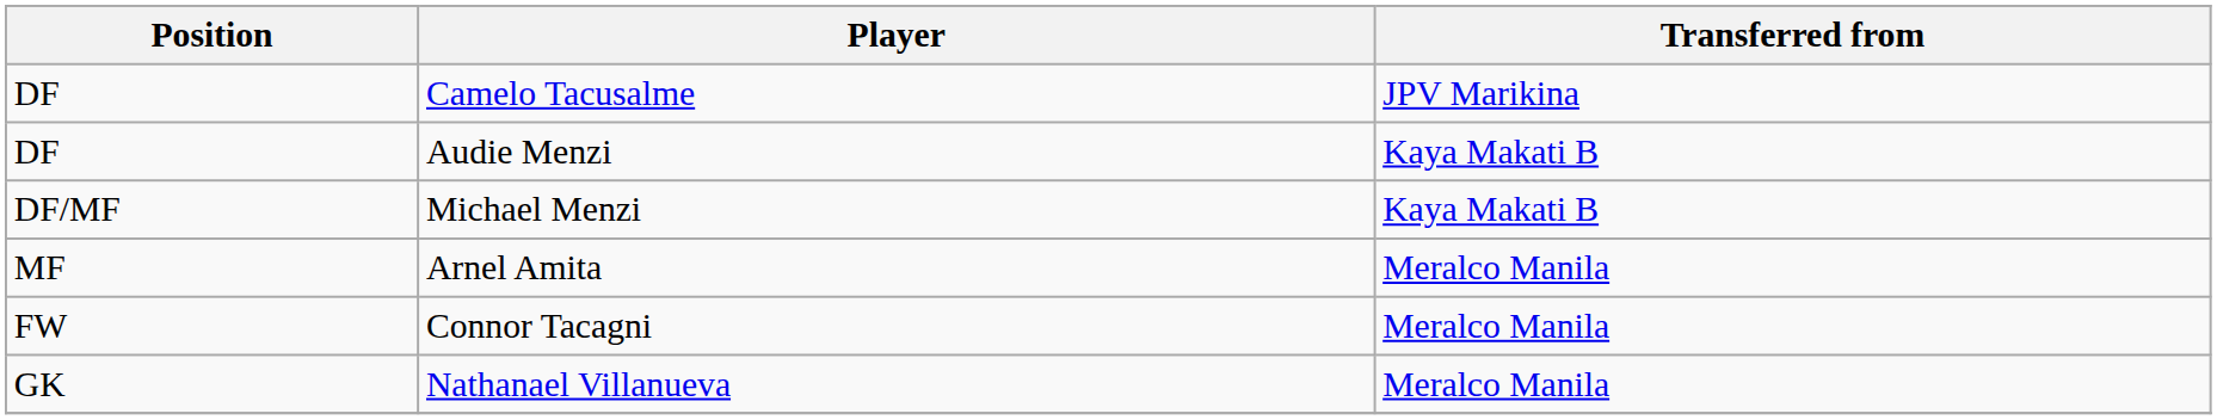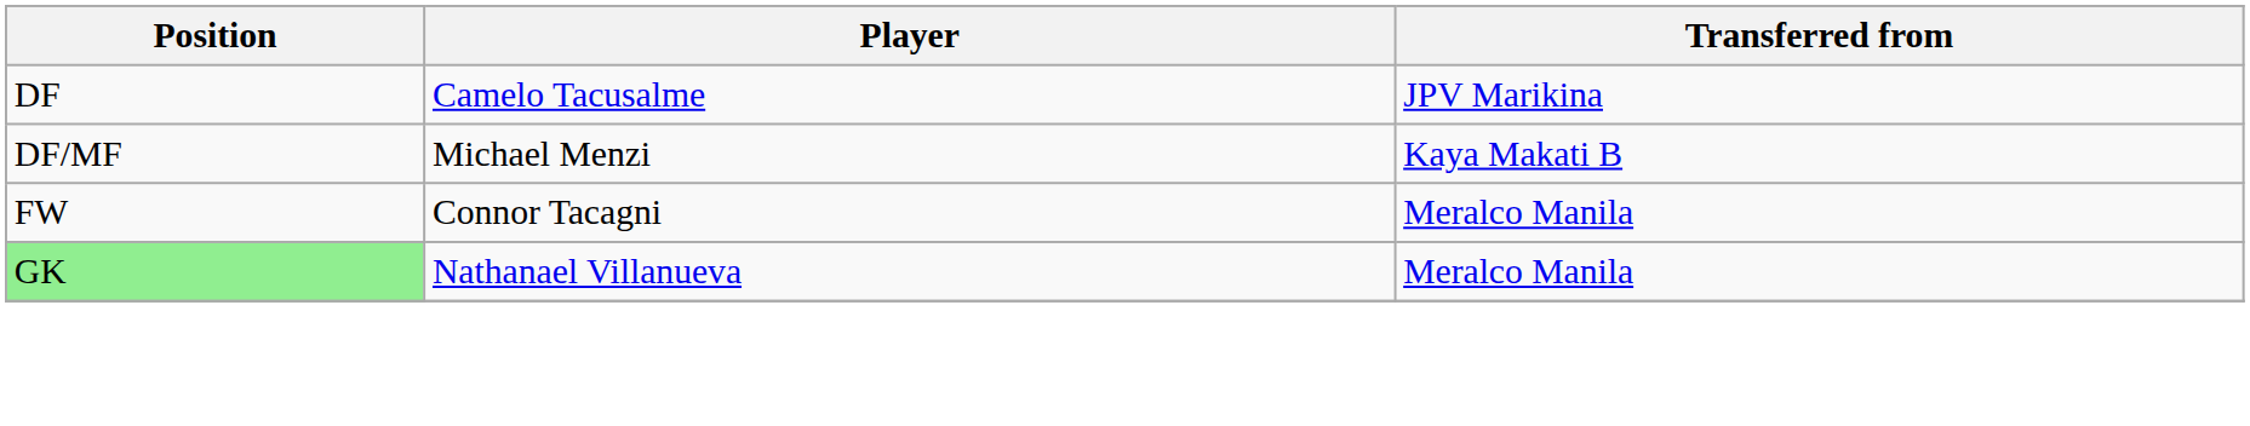- row: DF | Audie Menzi | Kaya Makati B
- row: MF | Arnel Amita | Meralco Manila
Nathanael Villanueva | Position: no background -> lightgreen background
